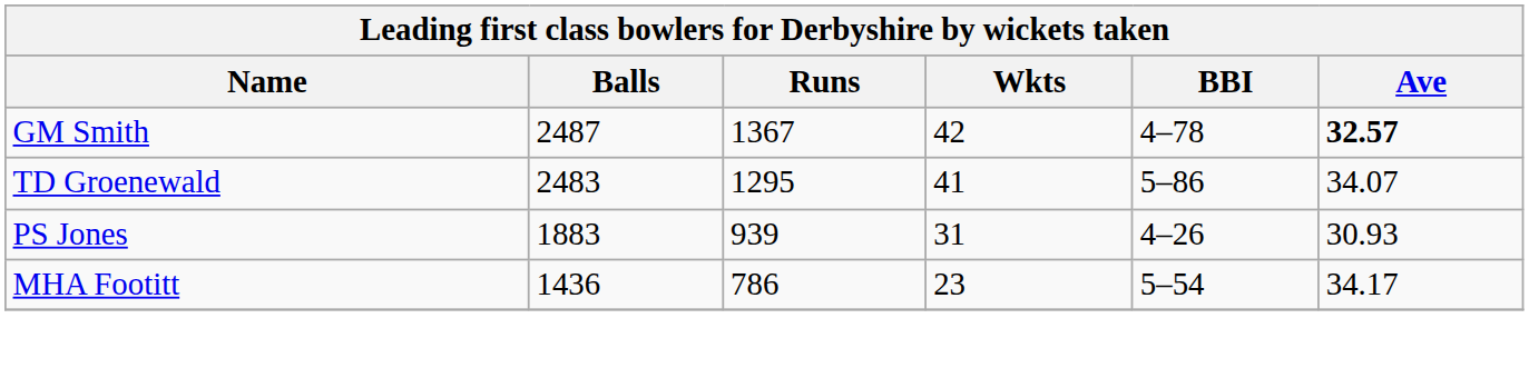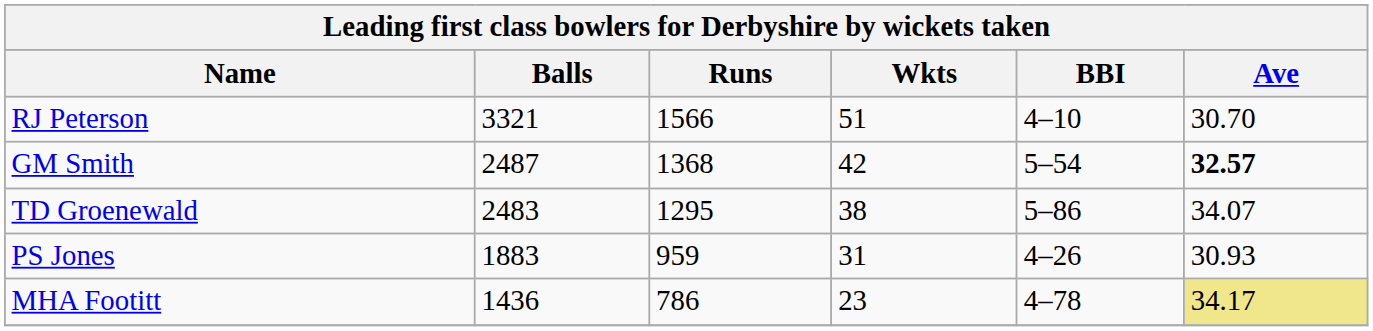+ row: RJ Peterson | 3321 | 1566 | 51 | 4–10 | 30.70
GM Smith | Runs: 1367 -> 1368
GM Smith | BBI: 4–78 -> 5–54
TD Groenewald | Wkts: 41 -> 38
PS Jones | Runs: 939 -> 959
MHA Footitt | BBI: 5–54 -> 4–78
MHA Footitt | Ave: no background -> khaki background
